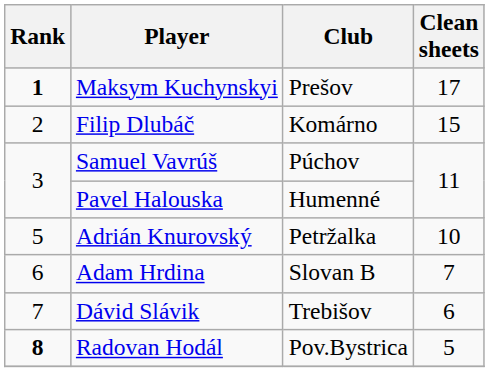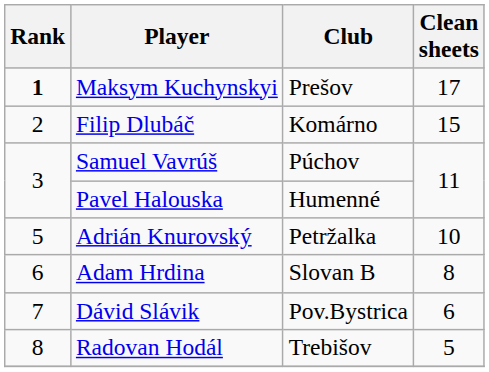Adam Hrdina | Clean sheets: 7 -> 8
Dávid Slávik | Club: Trebišov -> Pov.Bystrica
Radovan Hodál | Rank: bold -> normal
Radovan Hodál | Club: Pov.Bystrica -> Trebišov
